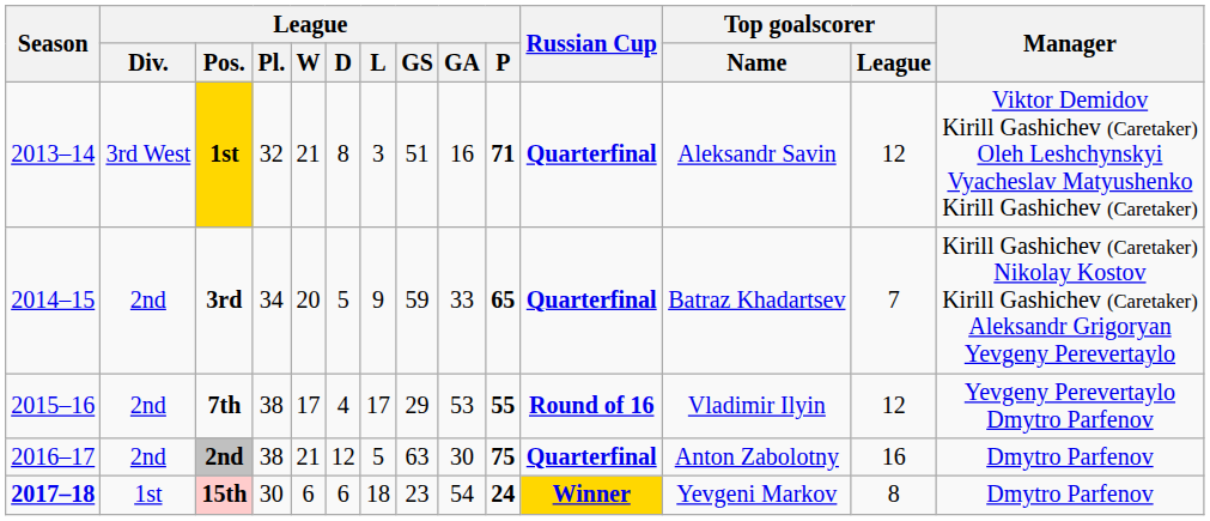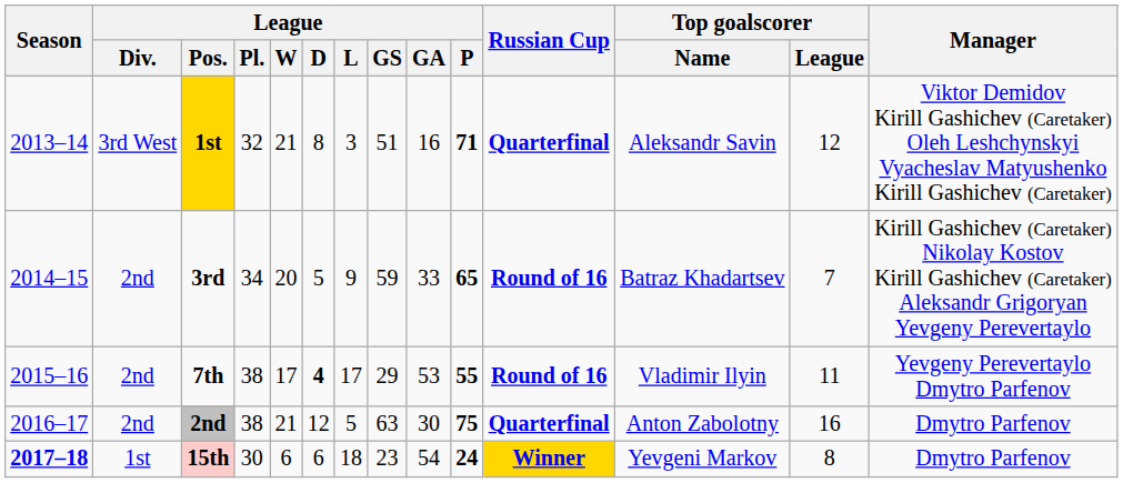3rd | Russian Cup: Quarterfinal -> Round of 16
7th | League / D: normal -> bold
7th | Top goalscorer / League: 12 -> 11
